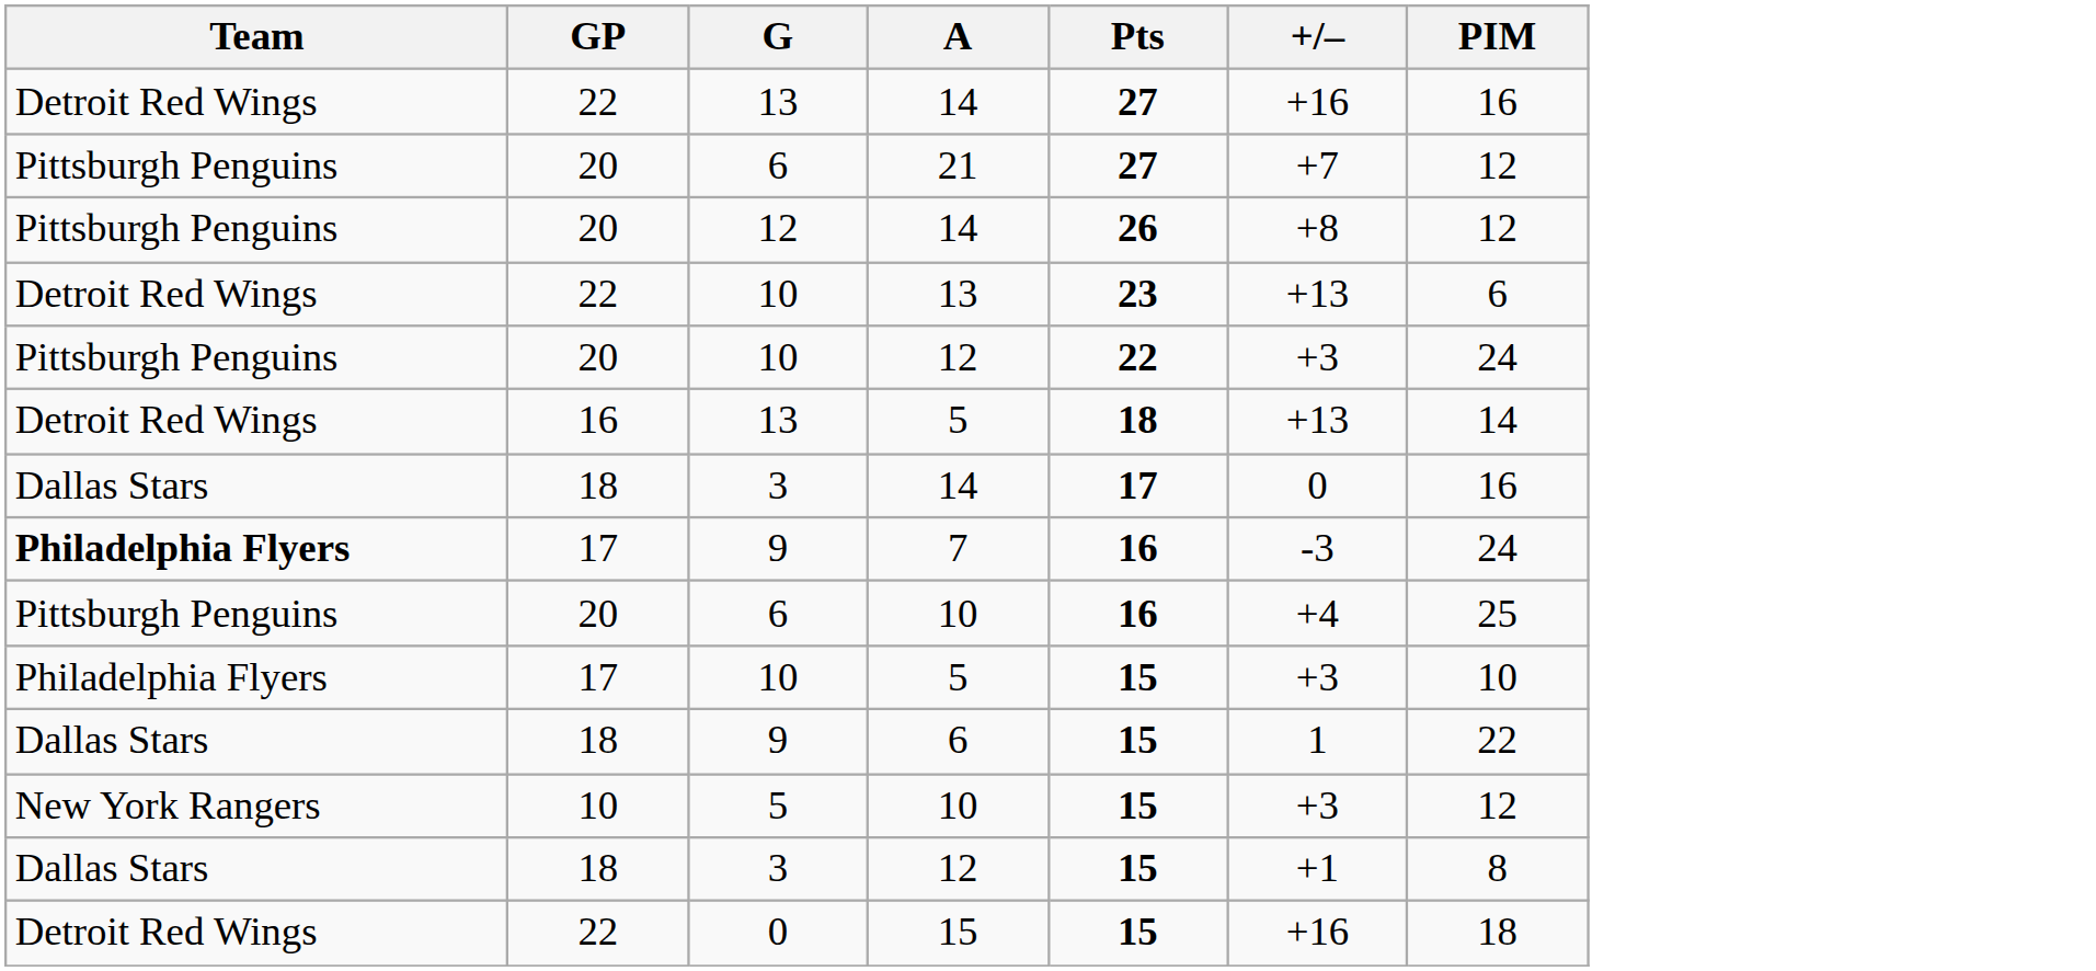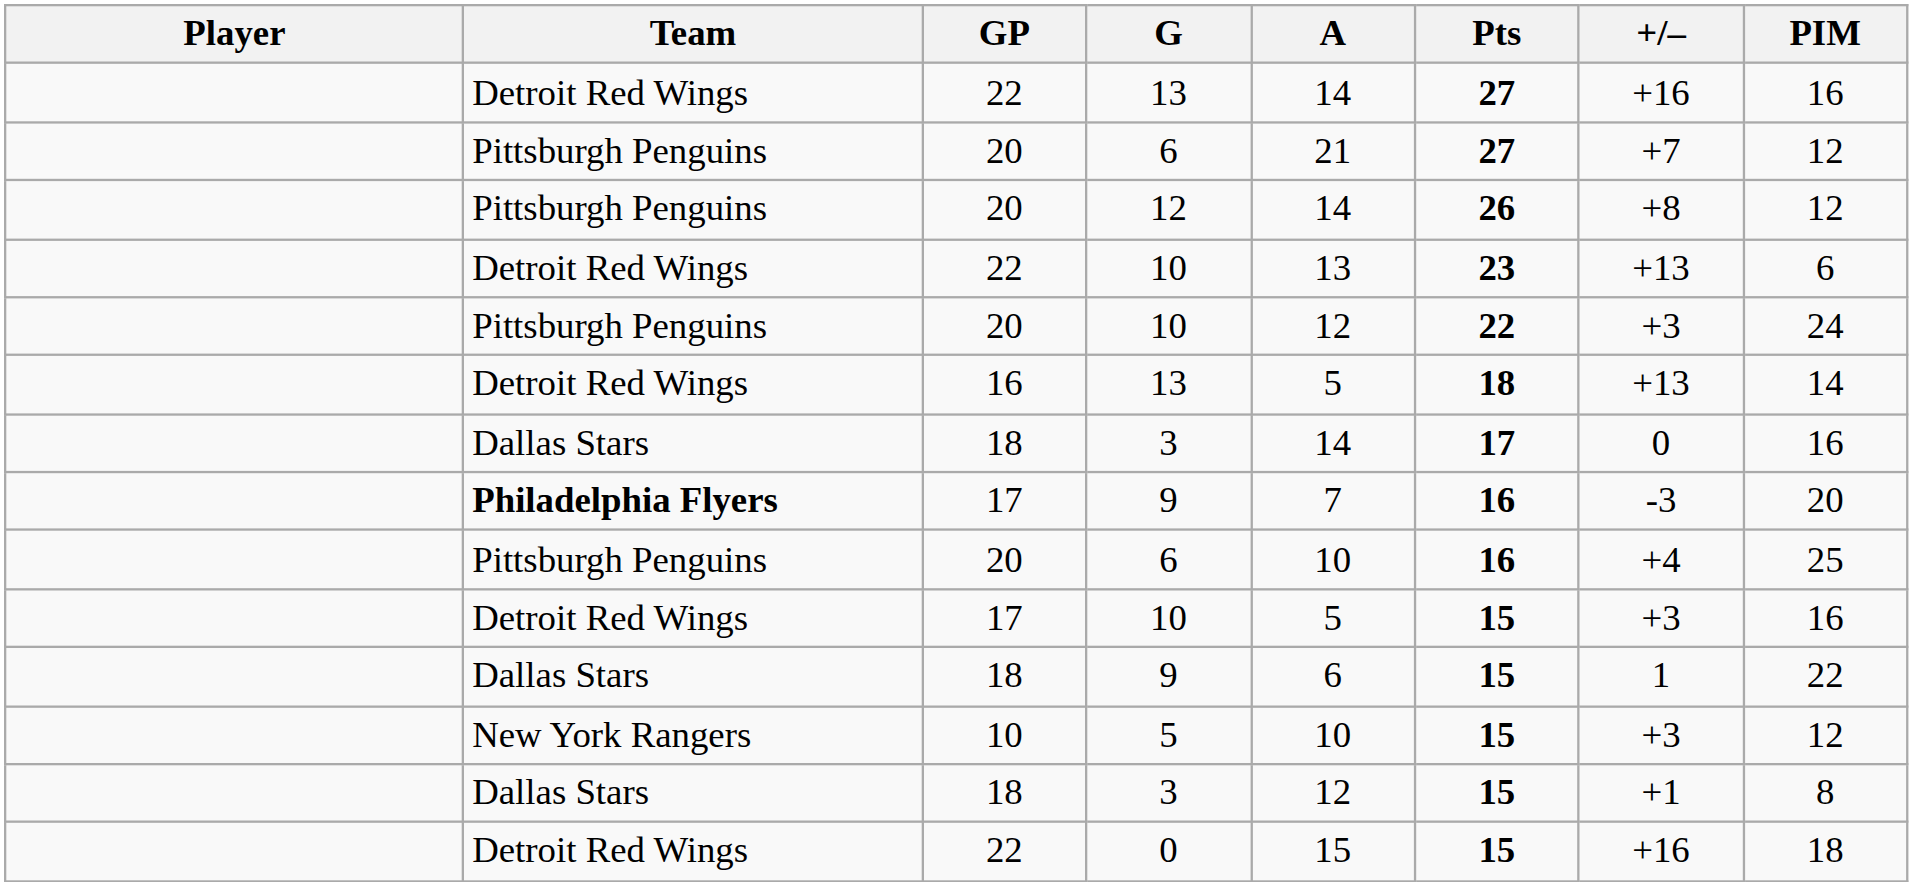+ column: Player
17 / 9 | PIM: 24 -> 20
17 / 10 | Team: Philadelphia Flyers -> Detroit Red Wings
17 / 10 | PIM: 10 -> 16
